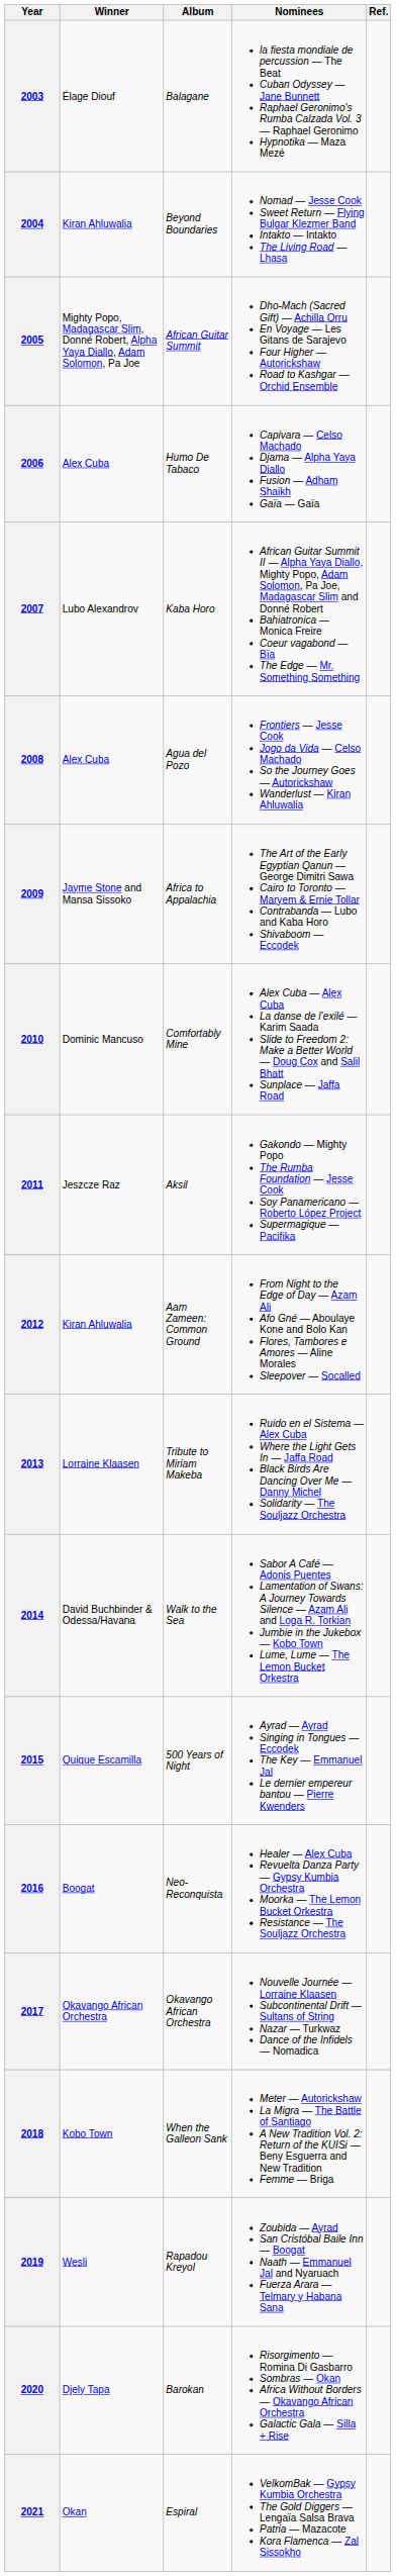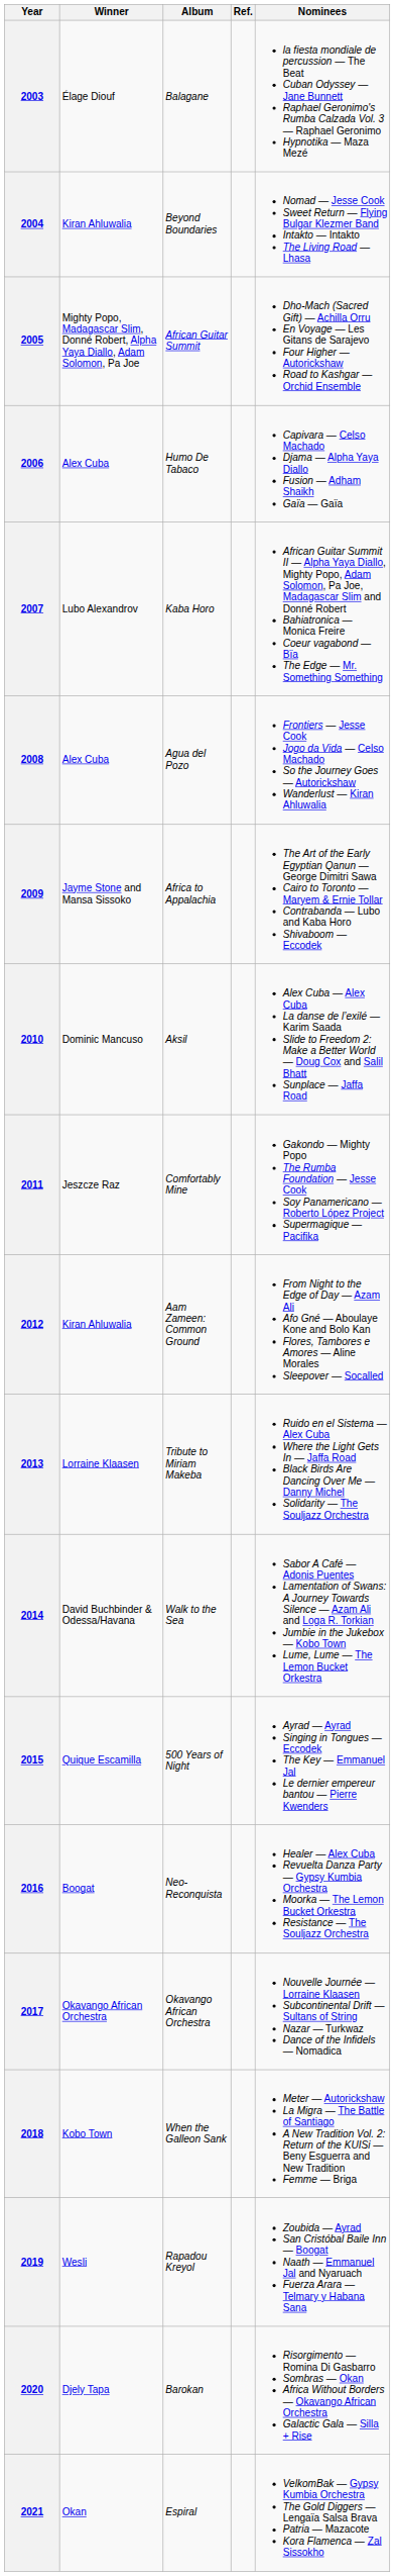columns swapped: Nominees <-> Ref.
2010 | Album: Comfortably Mine -> Aksil
2011 | Album: Aksil -> Comfortably Mine
